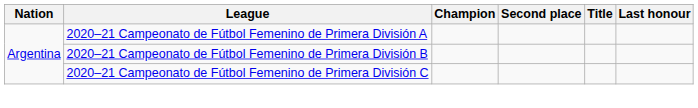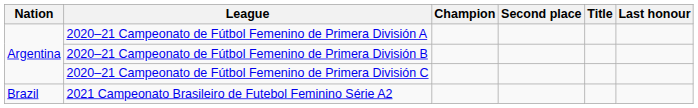+ row: Brazil | 2021 Campeonato Brasileiro de Futebol Feminino Série A2
